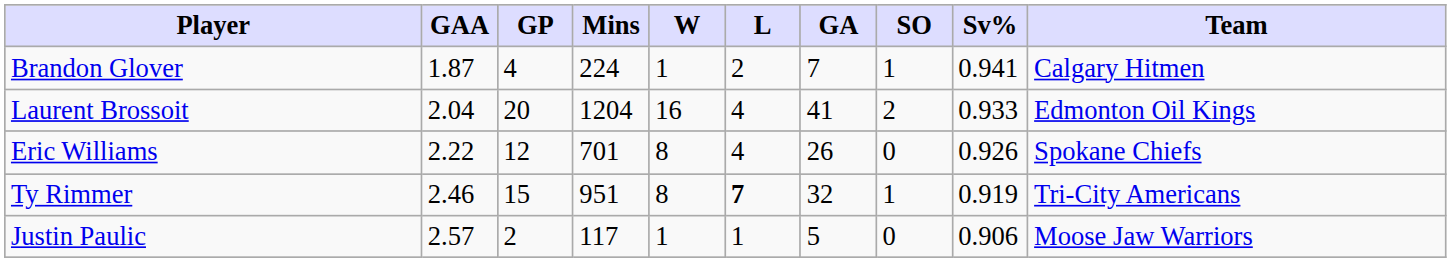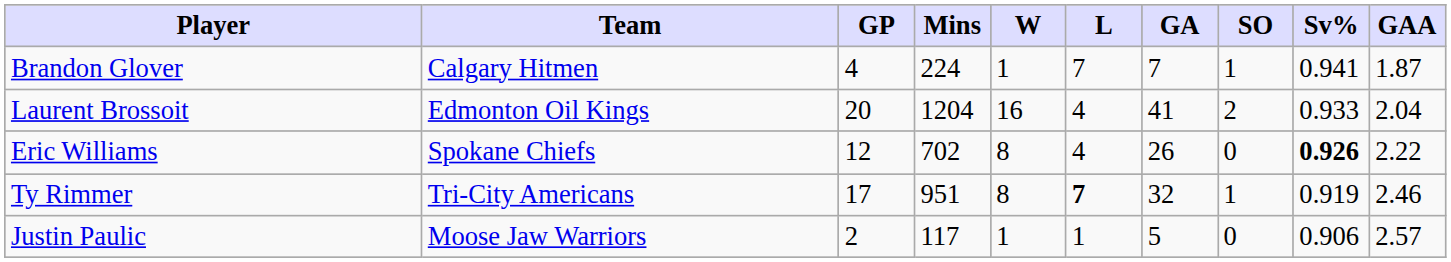columns swapped: Team <-> GAA
Brandon Glover | L: 2 -> 7
Eric Williams | Mins: 701 -> 702
Eric Williams | Sv%: normal -> bold
Ty Rimmer | GP: 15 -> 17
